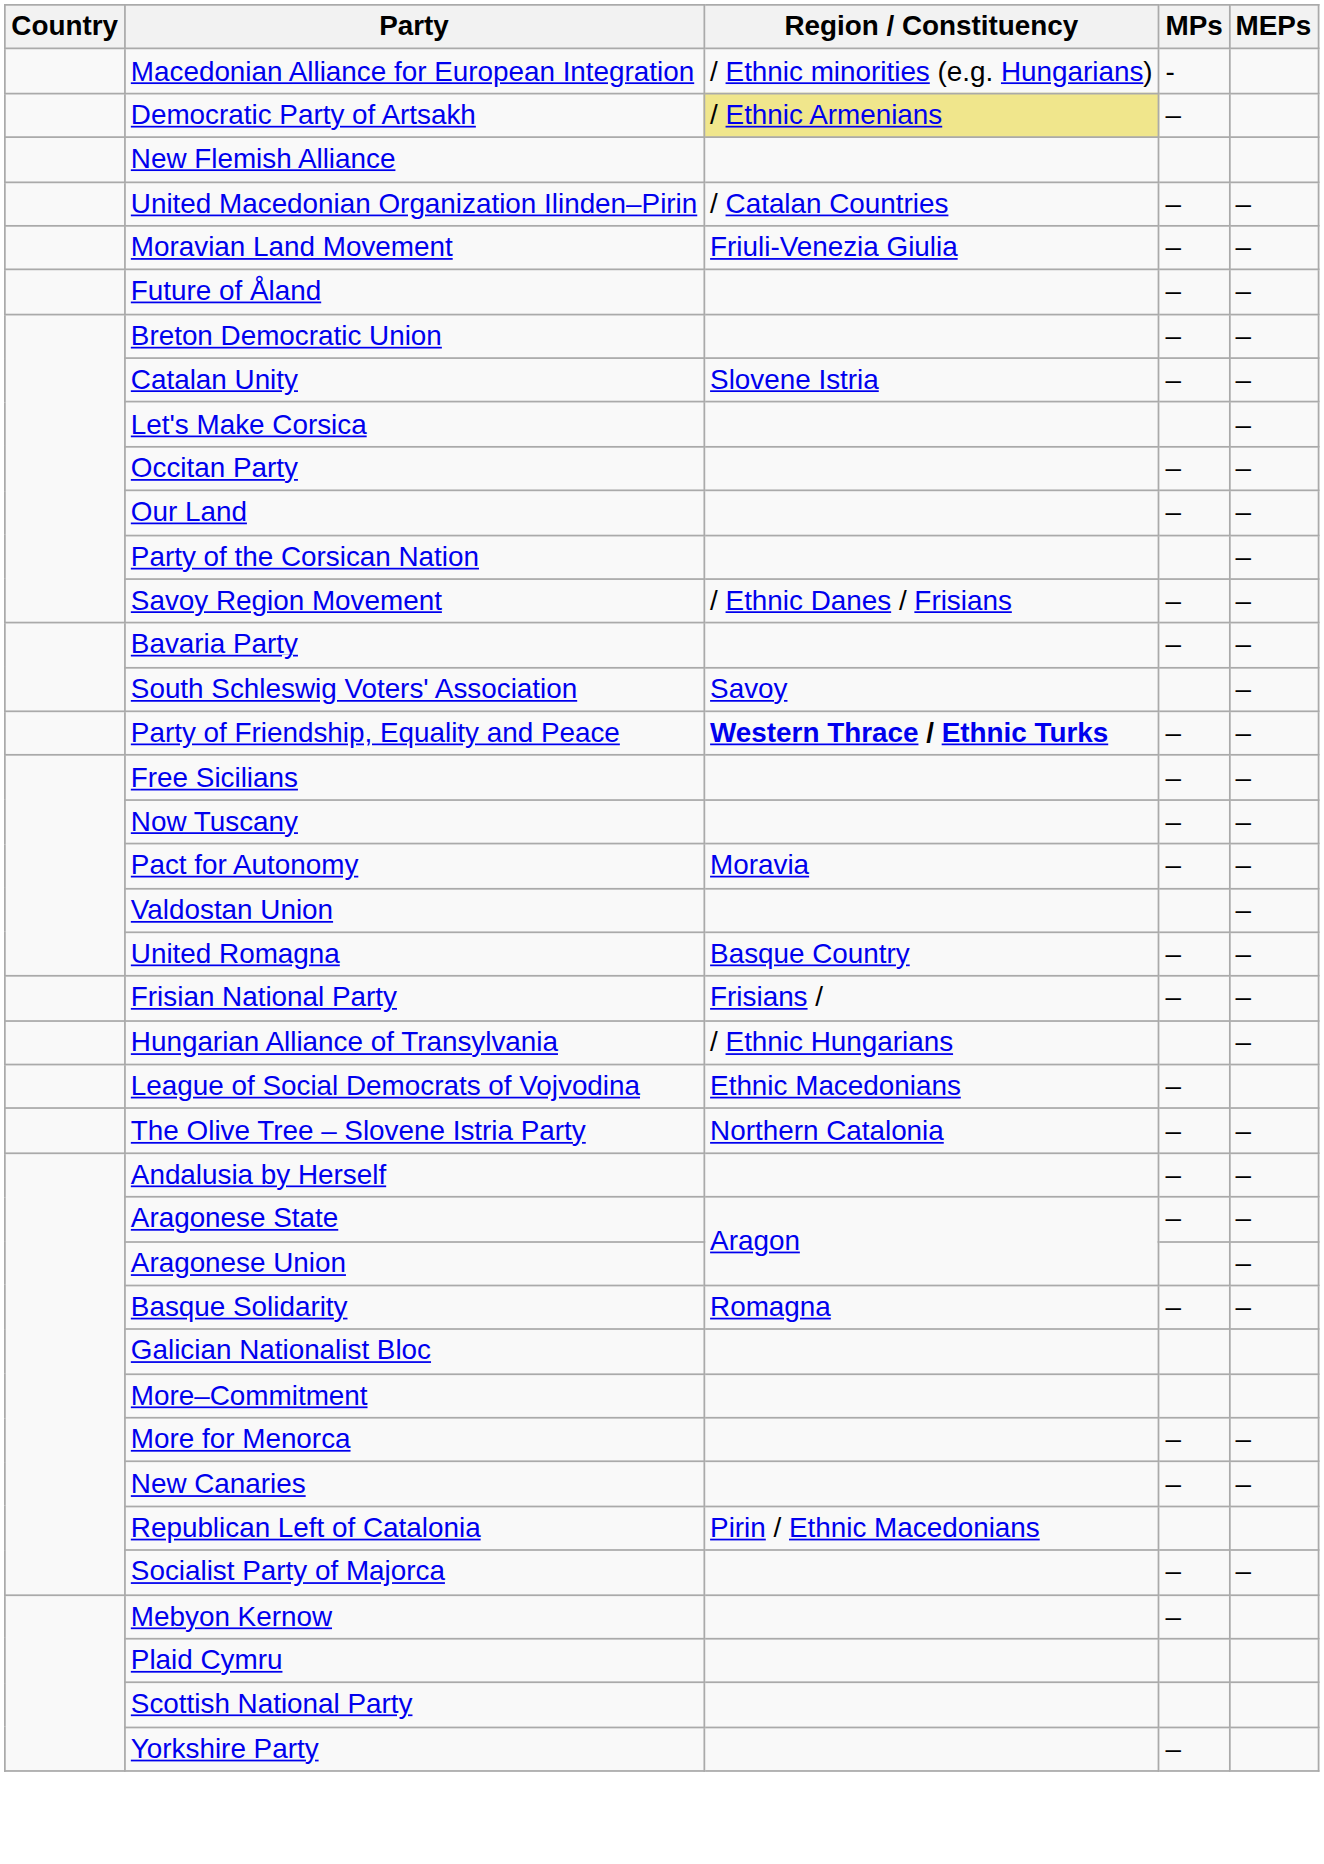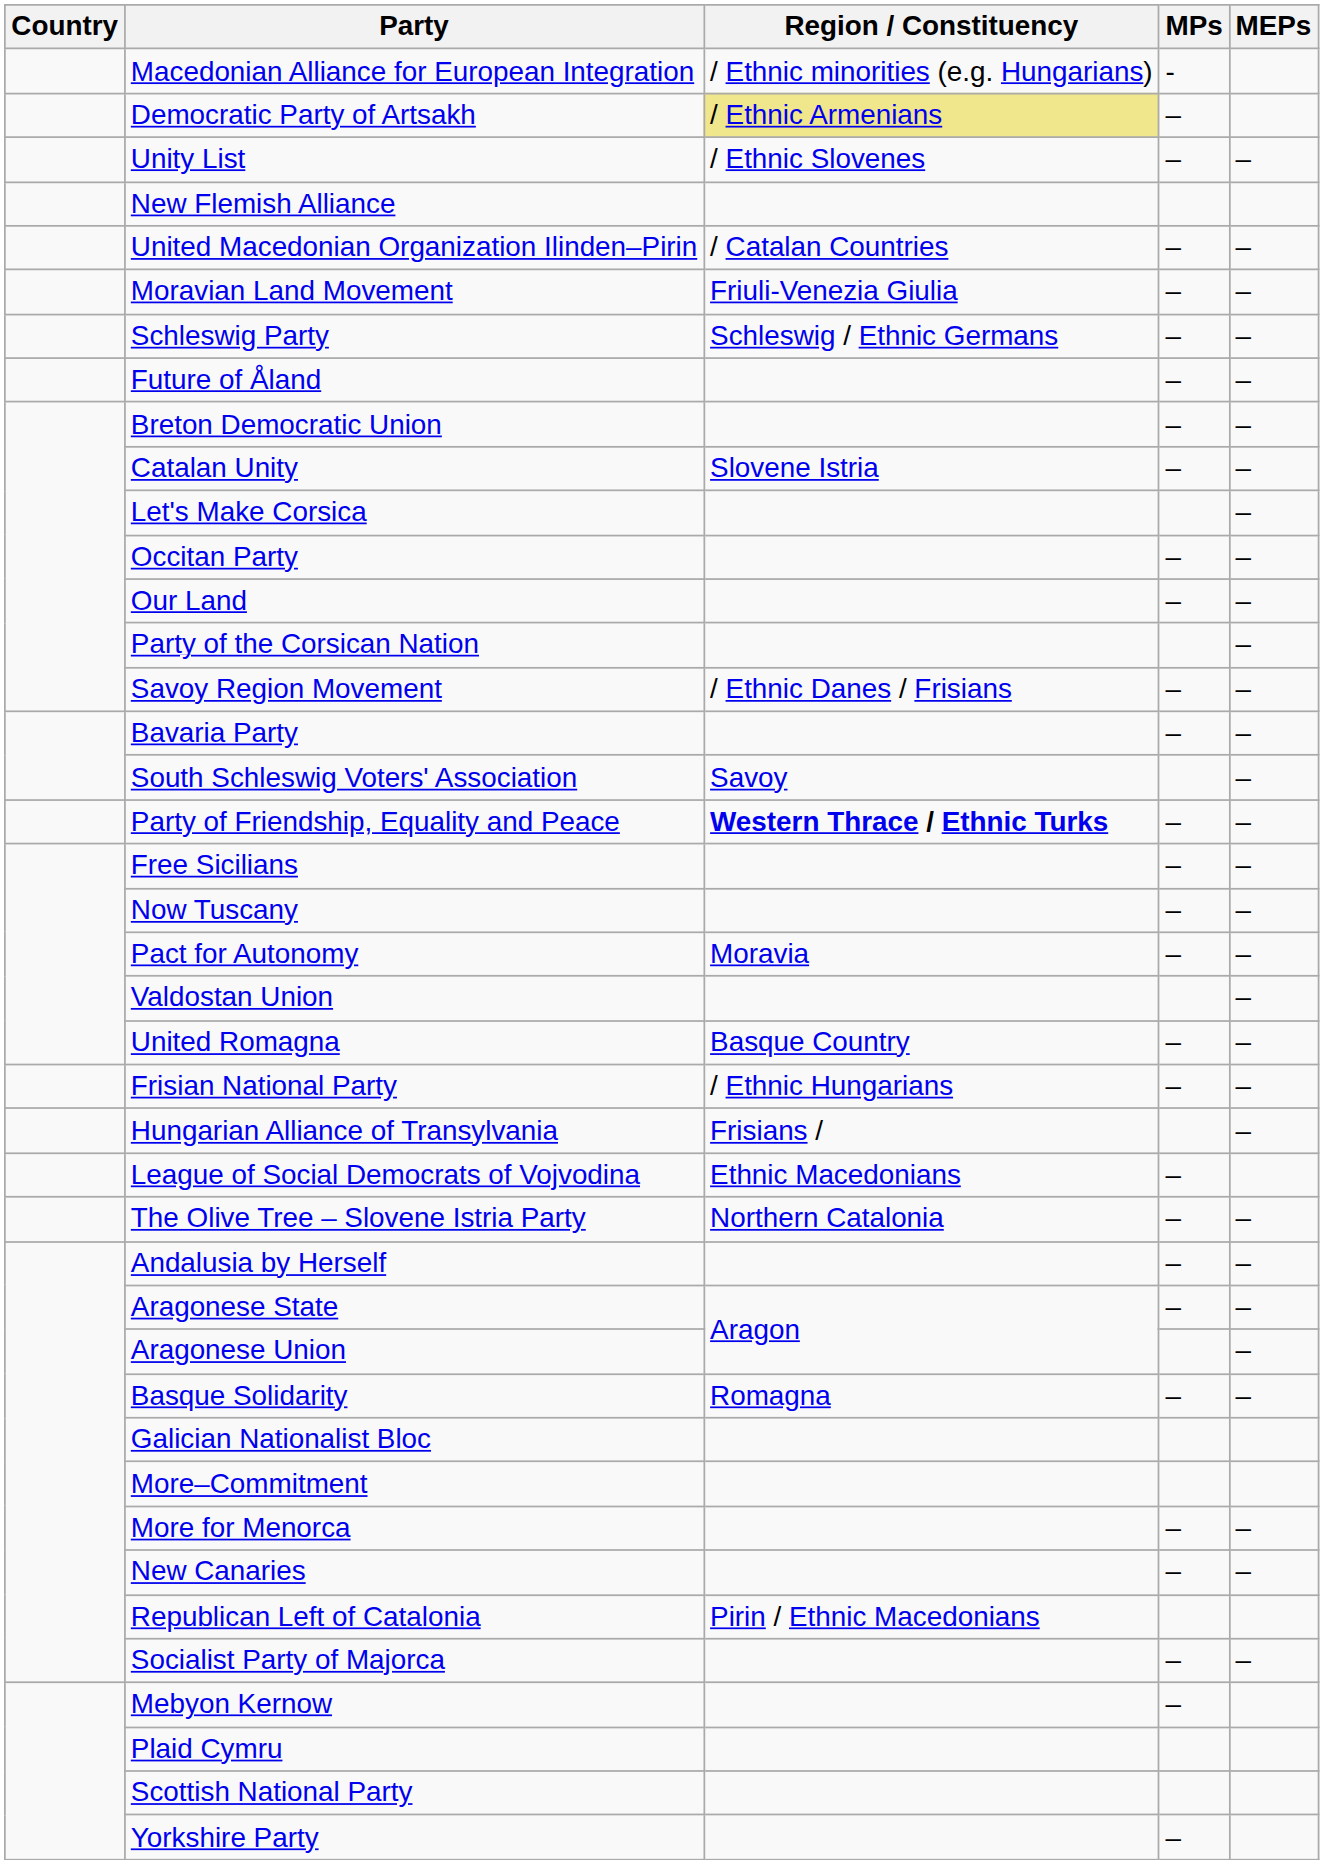+ row: Unity List | / Ethnic Slovenes | – | –
+ row: Schleswig Party | Schleswig / Ethnic Germans | – | –
Frisian National Party | Region / Constituency: Frisians / -> / Ethnic Hungarians
Hungarian Alliance of Transylvania | Region / Constituency: / Ethnic Hungarians -> Frisians /
